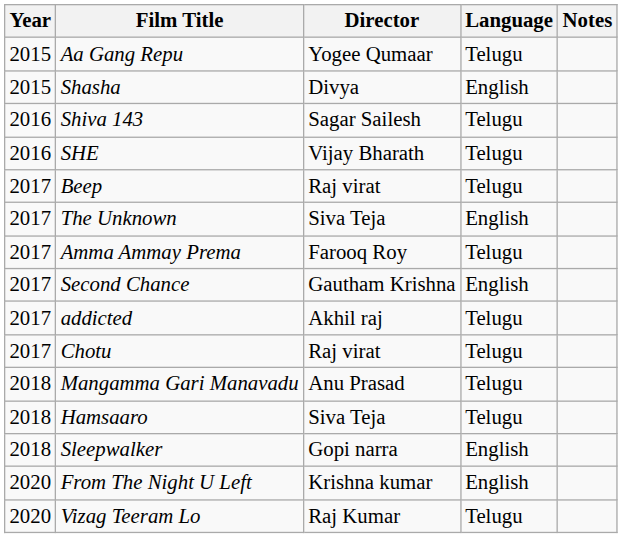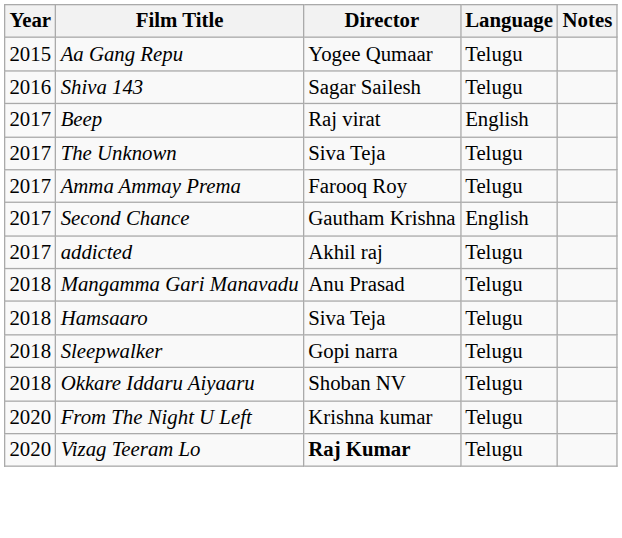- row: 2015 | Shasha | Divya | English
- row: 2016 | SHE | Vijay Bharath | Telugu
Beep | Language: Telugu -> English
The Unknown | Language: English -> Telugu
- row: 2017 | Chotu | Raj virat | Telugu
Sleepwalker | Language: English -> Telugu
+ row: 2018 | Okkare Iddaru Aiyaaru | Shoban NV | Telugu
From The Night U Left | Language: English -> Telugu
Vizag Teeram Lo | Director: normal -> bold
